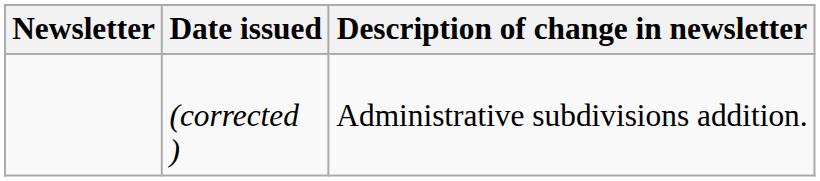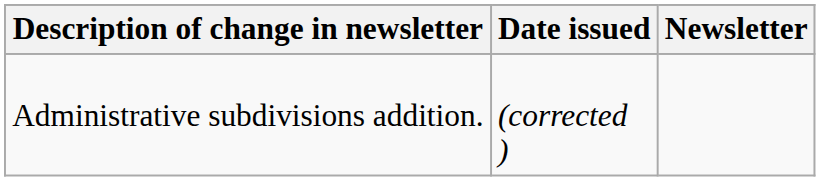columns swapped: Newsletter <-> Description of change in newsletter
